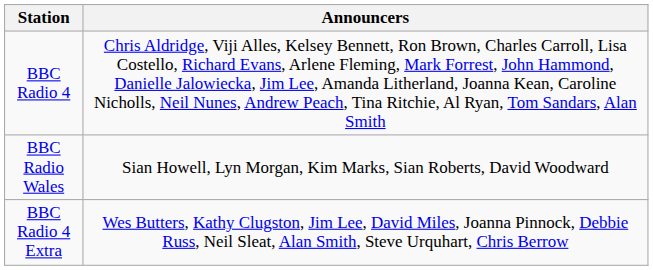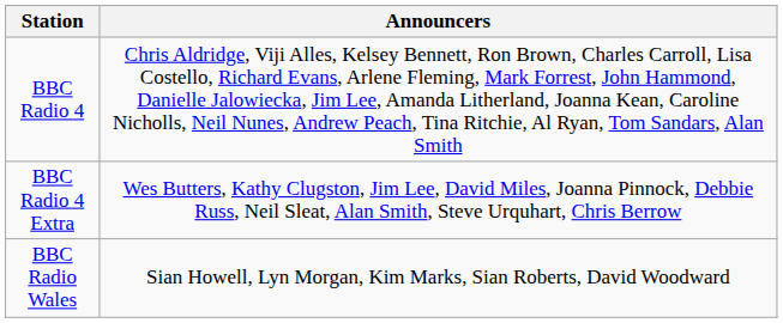rows swapped: BBC Radio 4 Extra <-> BBC Radio Wales
